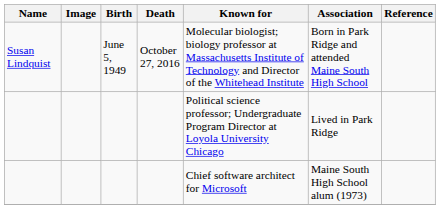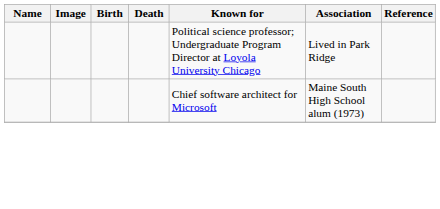- row: Susan Lindquist | June 5, 1949 | October 27, 2016 | Molecular biologist; biology professor at Massachusetts Institute of Technology and Director of the Whitehead Institute | Born in Park Ridge and attended Maine South High School
